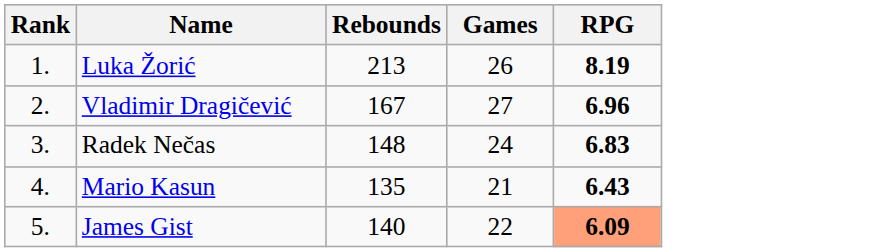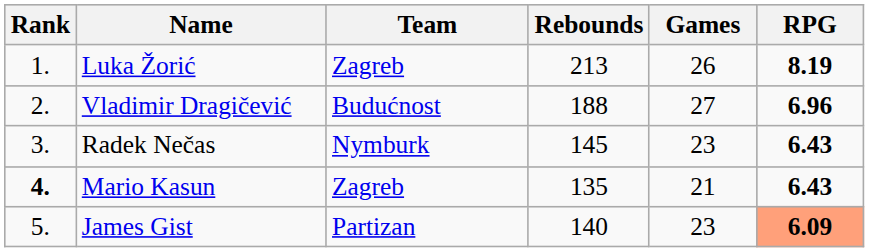+ column: Team | Zagreb | Budućnost | Nymburk | Zagreb | Partizan
Vladimir Dragičević | Rebounds: 167 -> 188
Radek Nečas | Rebounds: 148 -> 145
Radek Nečas | Games: 24 -> 23
Radek Nečas | RPG: 6.83 -> 6.43
Mario Kasun | Rank: normal -> bold
James Gist | Games: 22 -> 23
